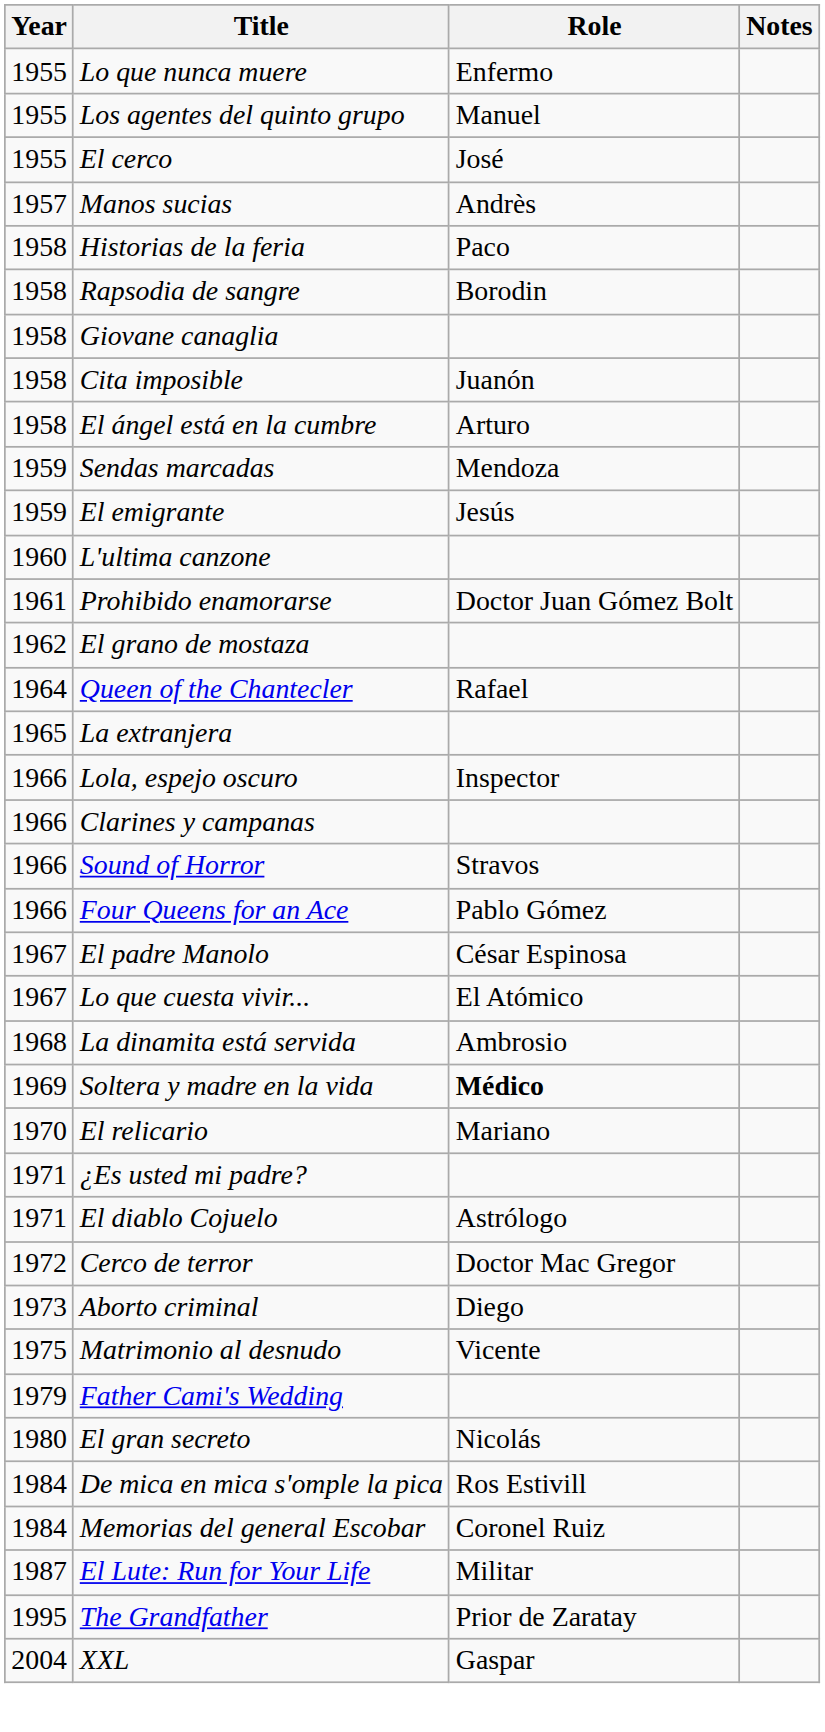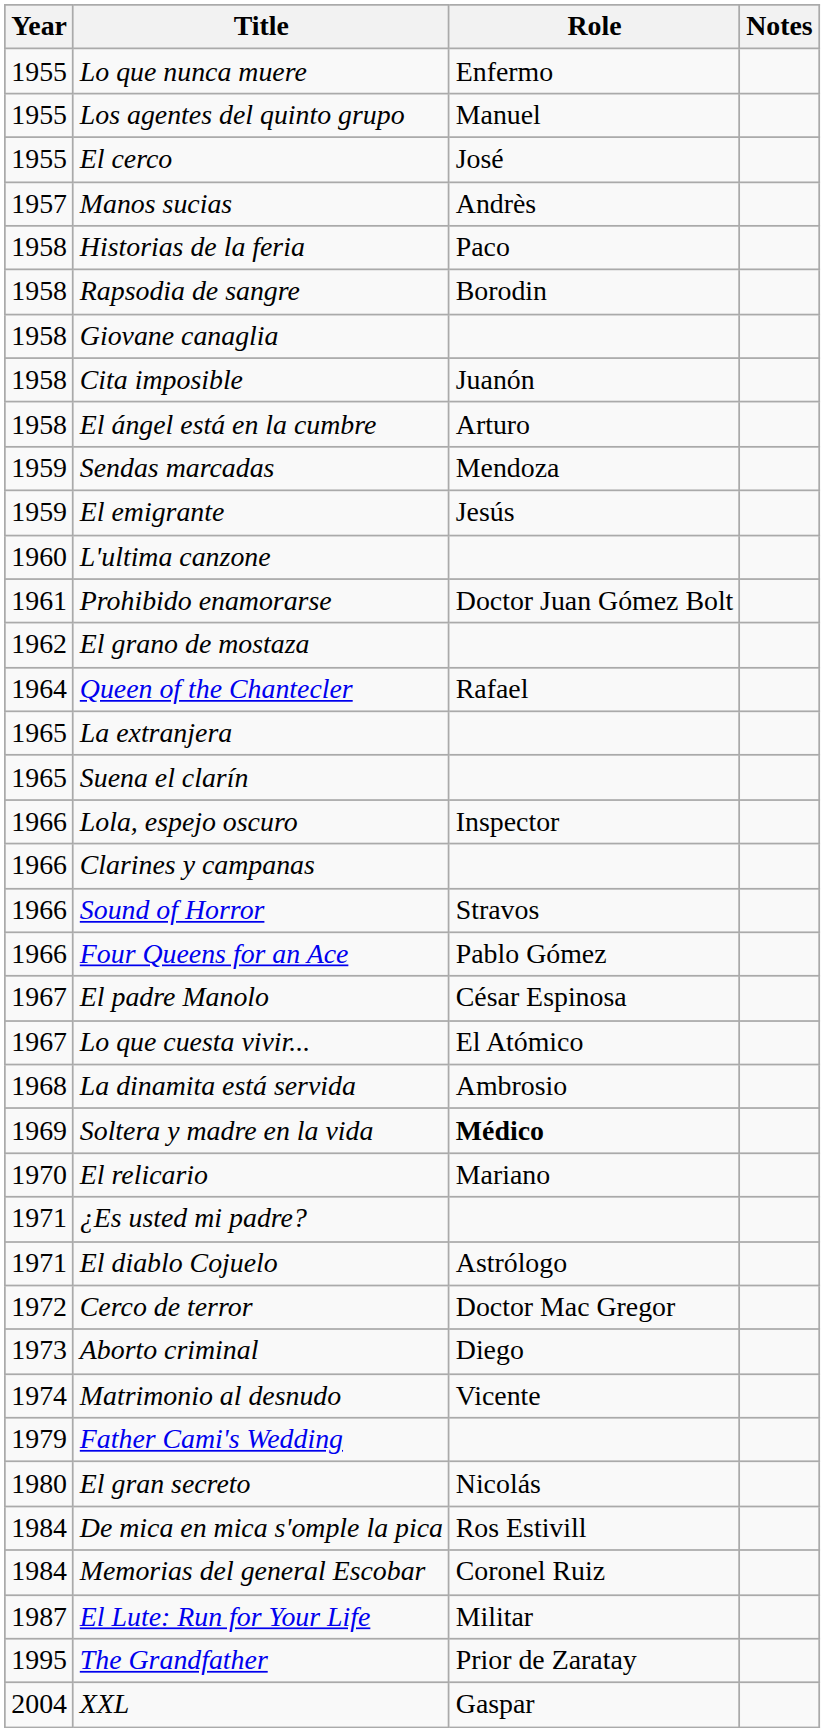+ row: 1965 | Suena el clarín
Matrimonio al desnudo | Year: 1975 -> 1974
